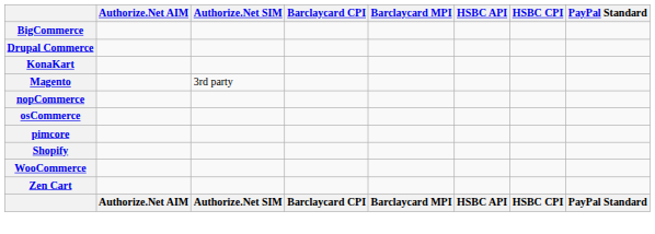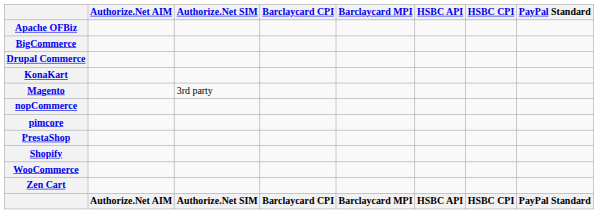+ row: Apache OFBiz
- row: osCommerce
+ row: PrestaShop
